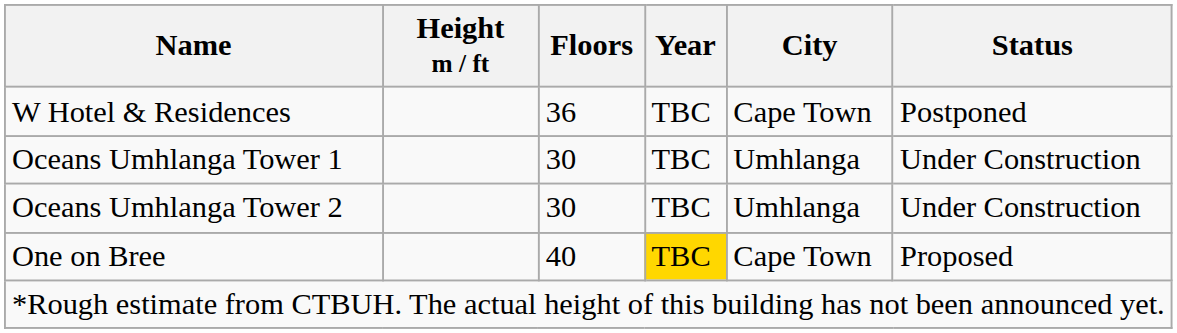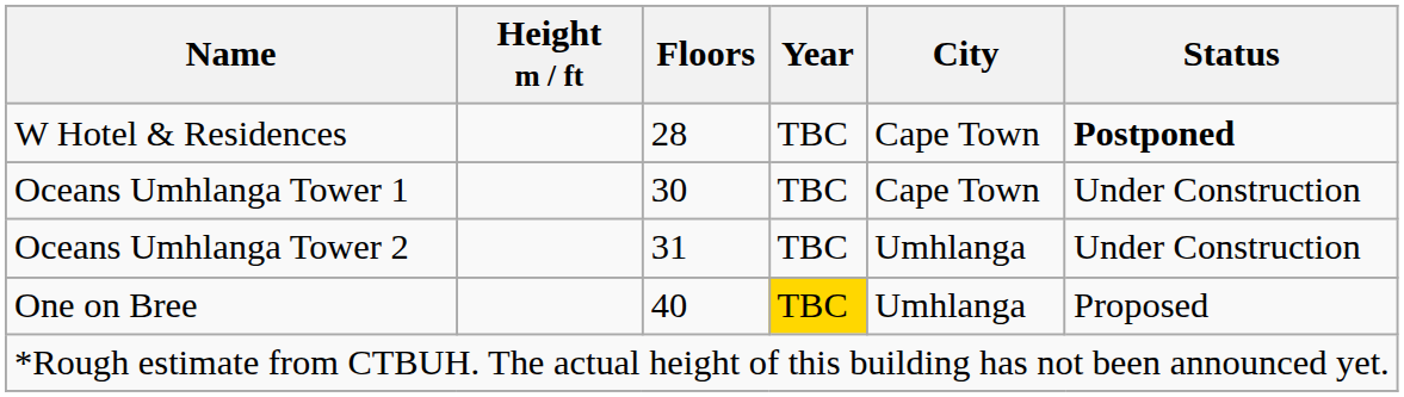W Hotel & Residences | Floors: 36 -> 28
W Hotel & Residences | Status: normal -> bold
Oceans Umhlanga Tower 1 | City: Umhlanga -> Cape Town
Oceans Umhlanga Tower 2 | Floors: 30 -> 31
One on Bree | City: Cape Town -> Umhlanga
